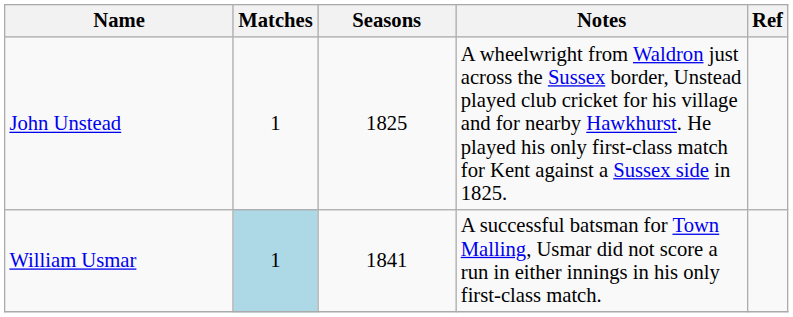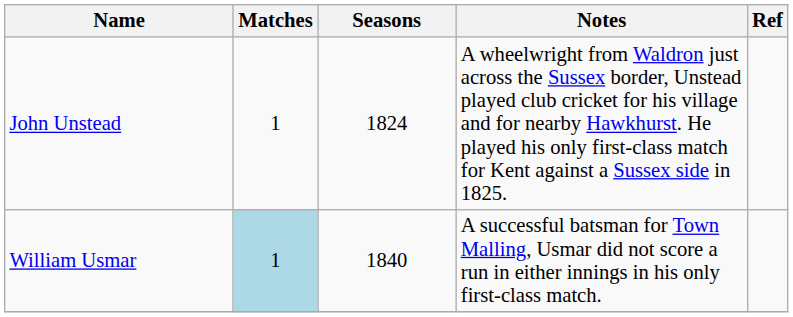John Unstead | Seasons: 1825 -> 1824
William Usmar | Seasons: 1841 -> 1840
